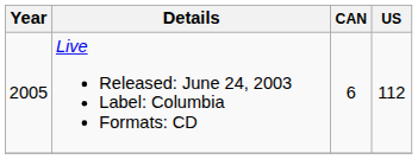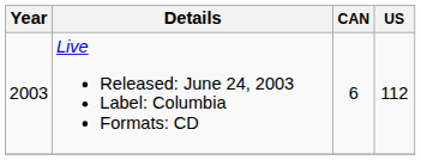Live Released: June 24, 2003 Label: Columbia Formats: CD | Year: 2005 -> 2003
